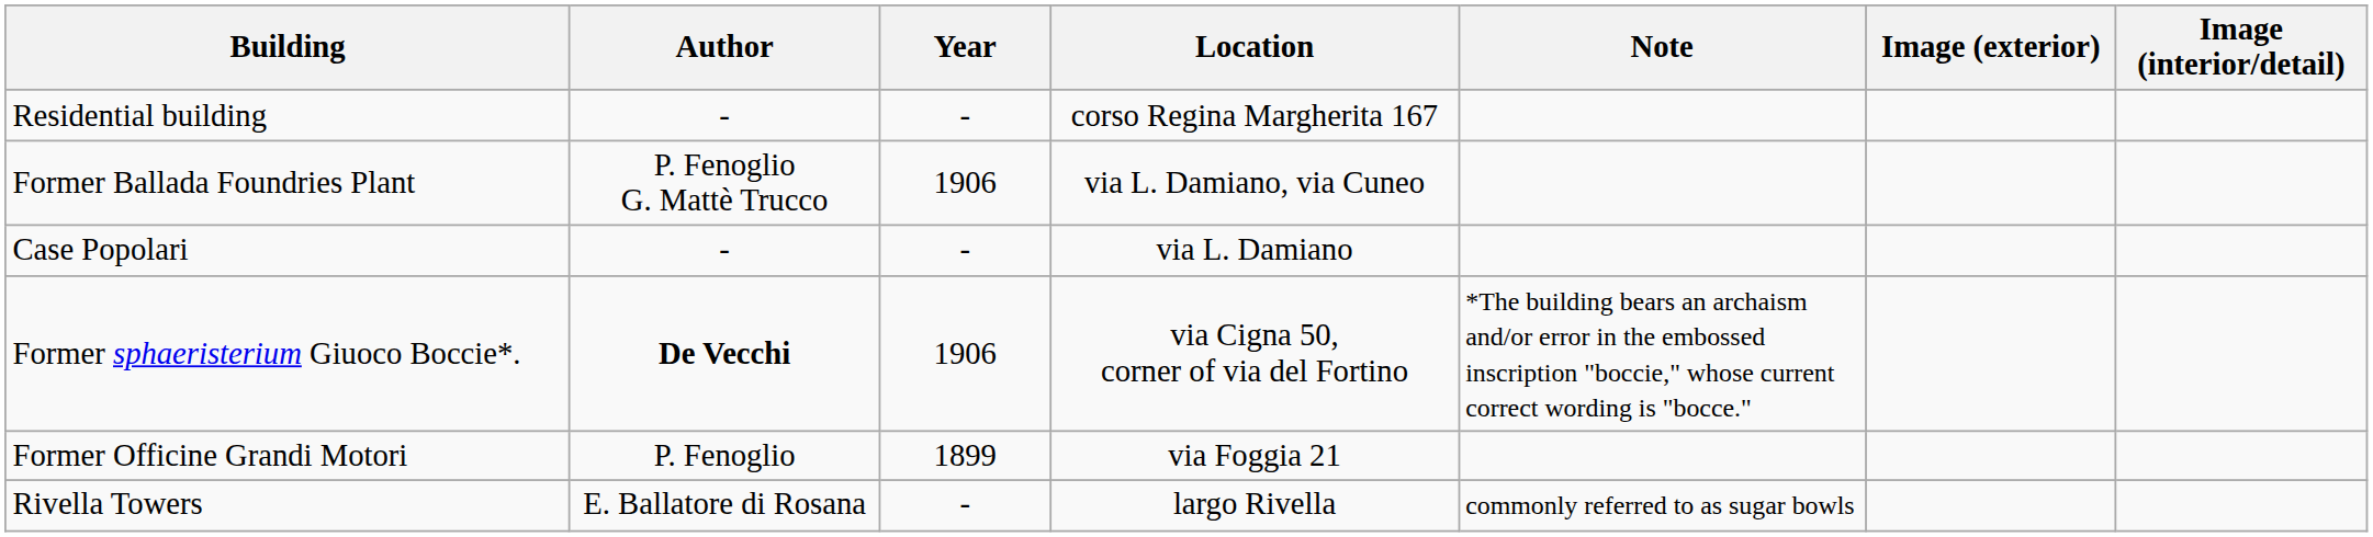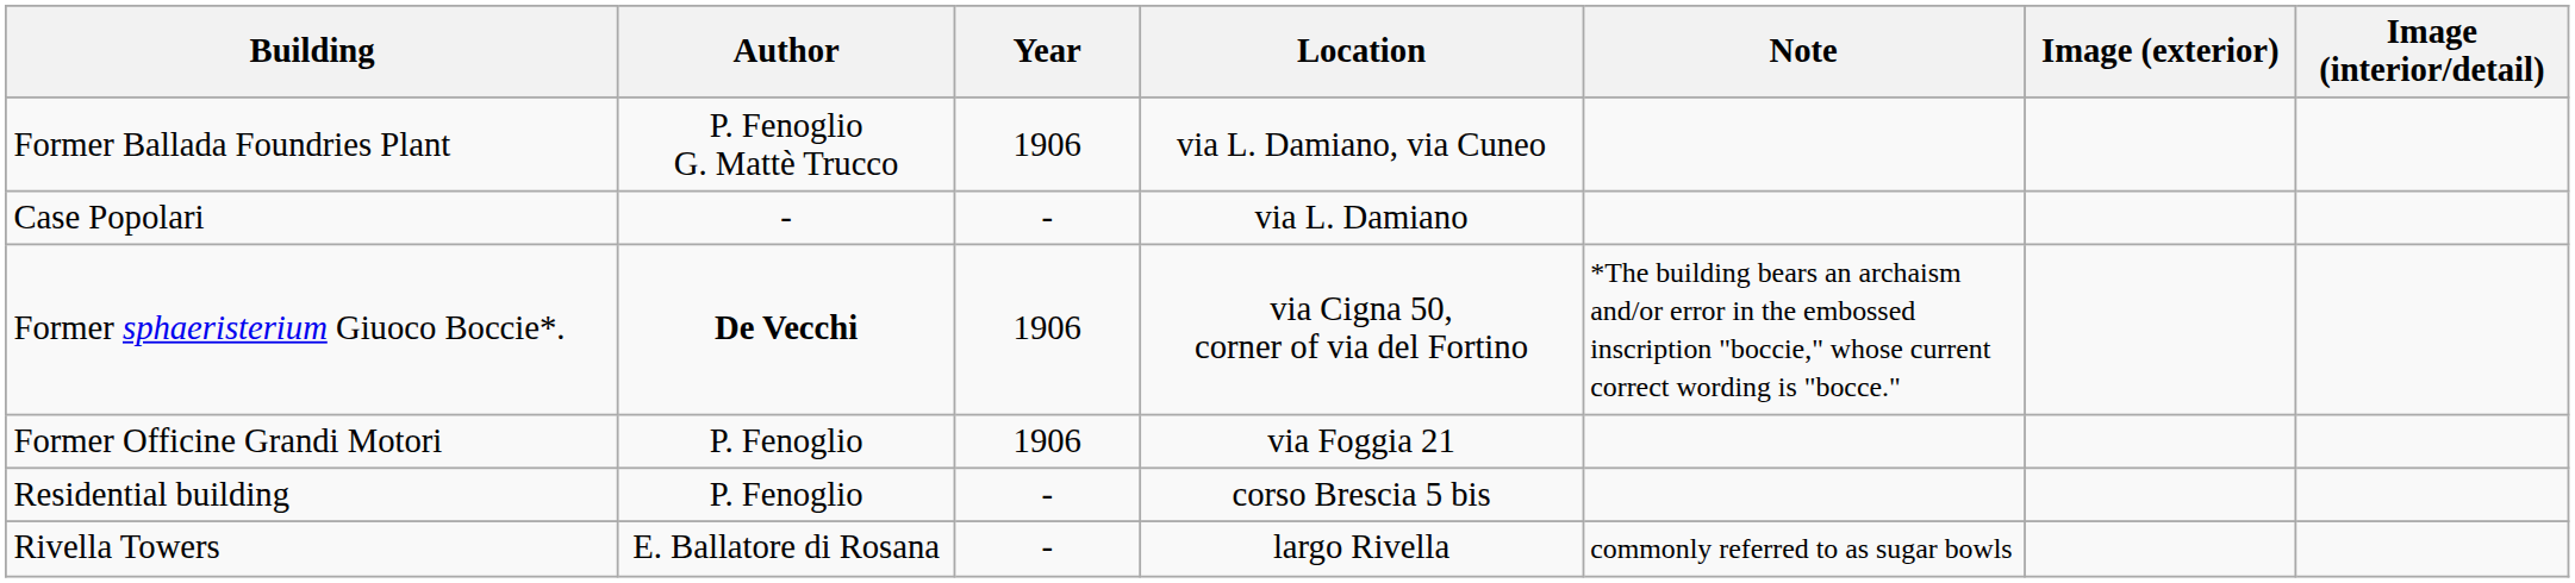- row: Residential building | - | - | corso Regina Margherita 167
via Foggia 21 | Year: 1899 -> 1906
+ row: Residential building | P. Fenoglio | - | corso Brescia 5 bis
